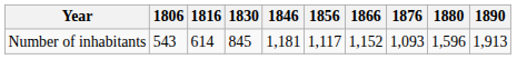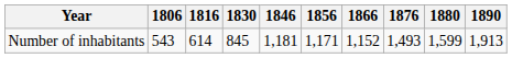Number of inhabitants | 1856: 1,117 -> 1,171
Number of inhabitants | 1876: 1,093 -> 1,493
Number of inhabitants | 1880: 1,596 -> 1,599
